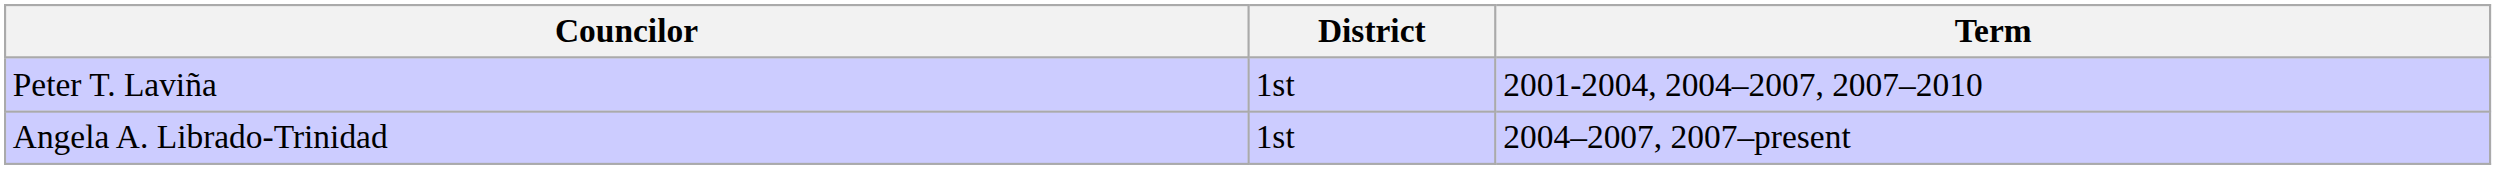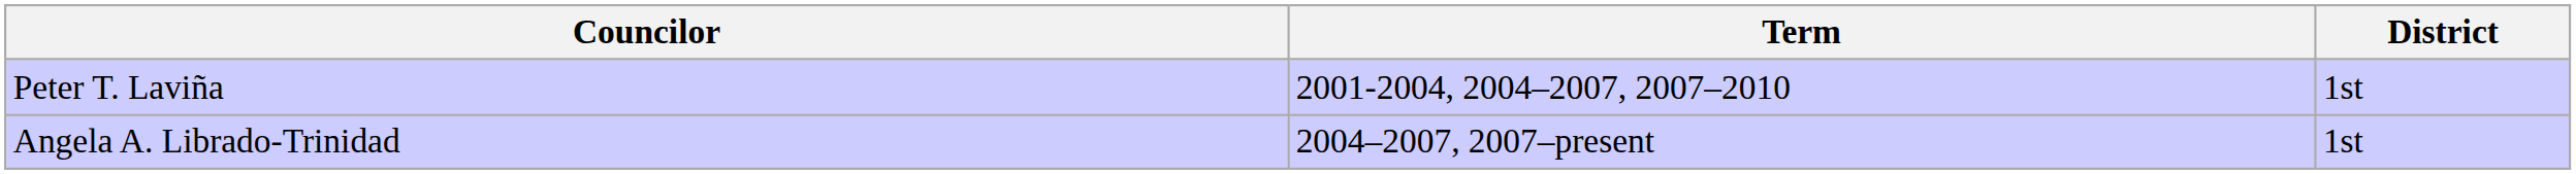columns swapped: District <-> Term
